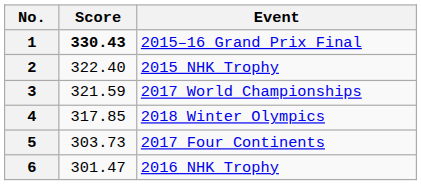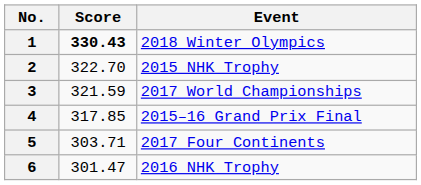1 | Event: 2015–16 Grand Prix Final -> 2018 Winter Olympics
2 | Score: 322.40 -> 322.70
4 | Event: 2018 Winter Olympics -> 2015–16 Grand Prix Final
5 | Score: 303.73 -> 303.71
